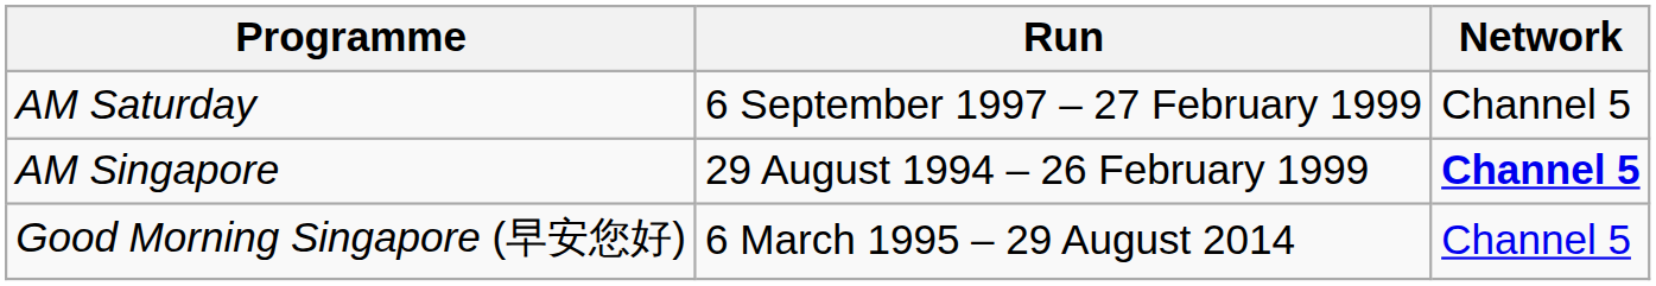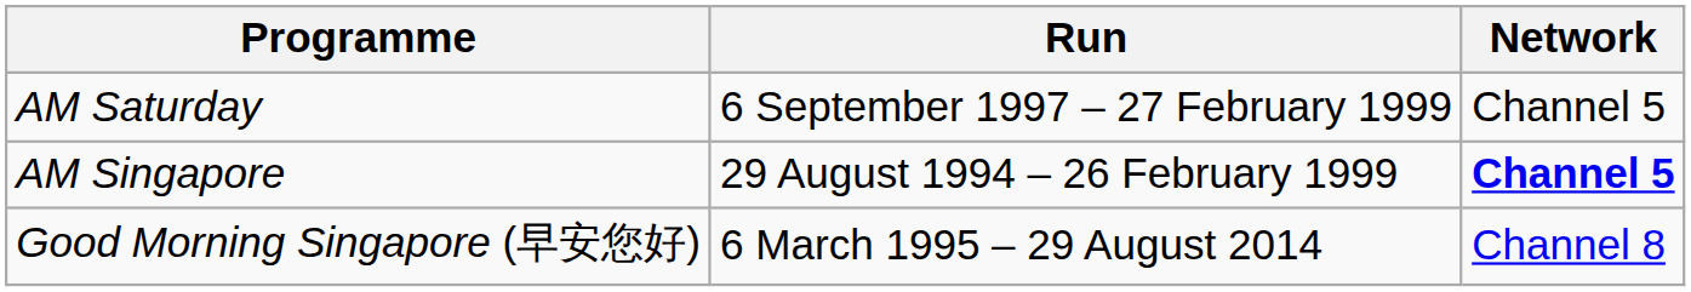Good Morning Singapore (早安您好) | Network: Channel 5 -> Channel 8
